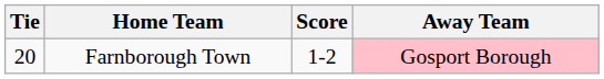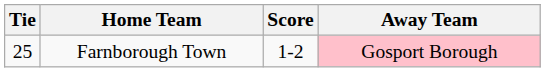Farnborough Town | Tie: 20 -> 25
